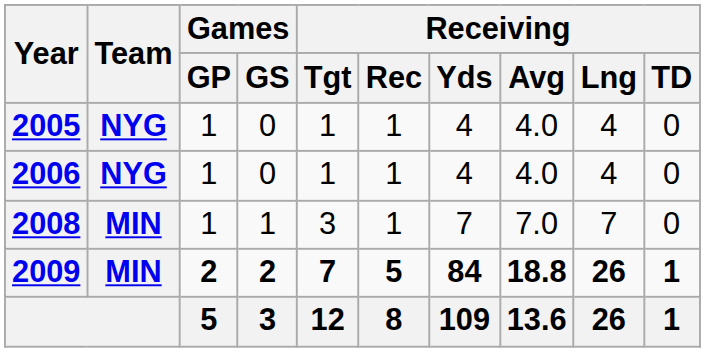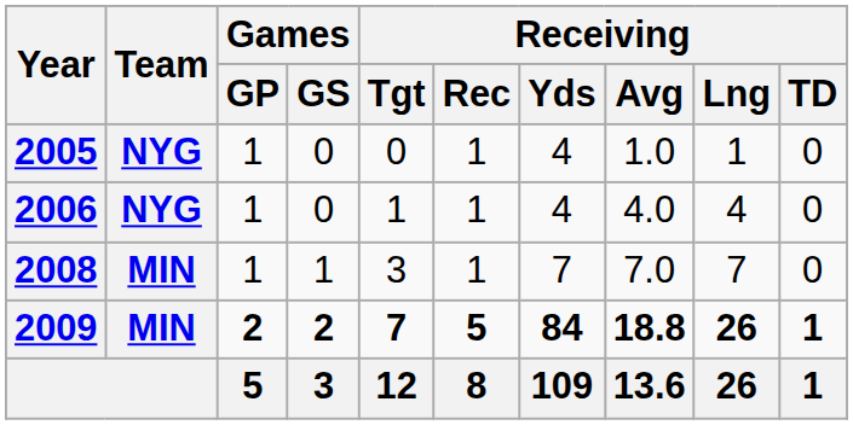2005 | Receiving / Tgt: 1 -> 0
2005 | Receiving / Avg: 4.0 -> 1.0
2005 | Receiving / Lng: 4 -> 1
